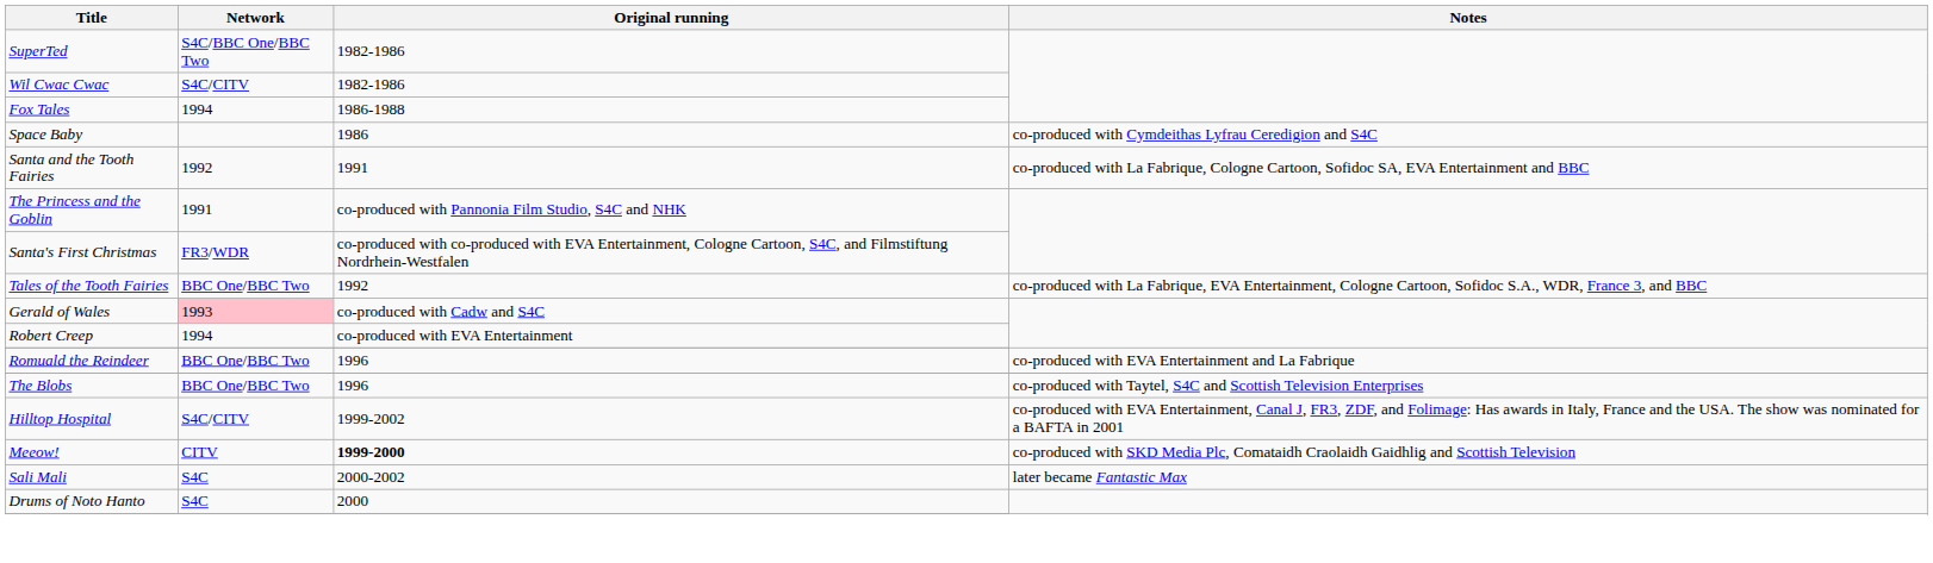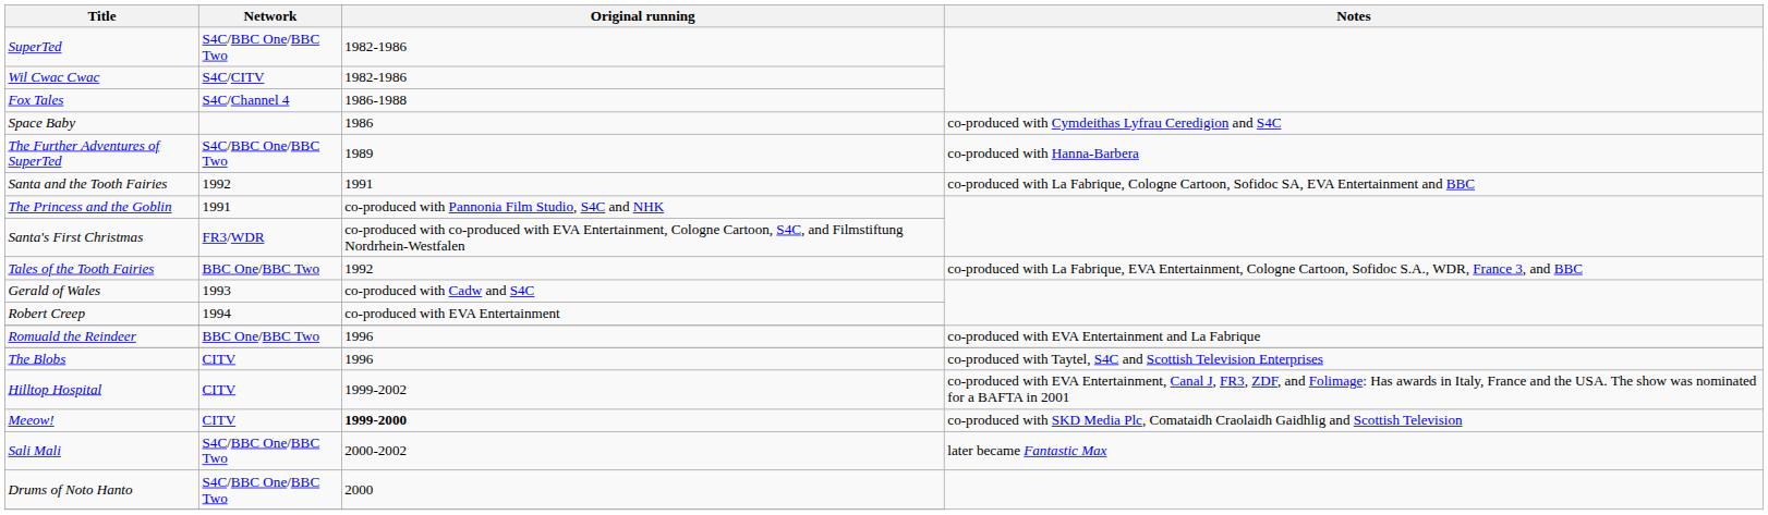Fox Tales | Network: 1994 -> S4C/Channel 4
+ row: The Further Adventures of SuperTed | S4C/BBC One/BBC Two | 1989 | co-produced with Hanna-Barbera
Gerald of Wales | Network: pink background -> no background
The Blobs | Network: BBC One/BBC Two -> CITV
Hilltop Hospital | Network: S4C/CITV -> CITV
Sali Mali | Network: S4C -> S4C/BBC One/BBC Two
Drums of Noto Hanto | Network: S4C -> S4C/BBC One/BBC Two
